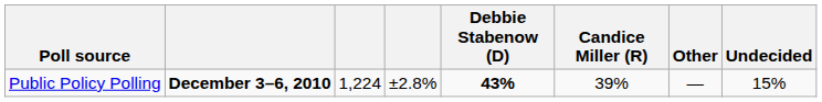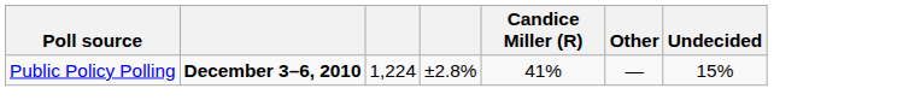- column: Debbie Stabenow (D) | 43%
Public Policy Polling | Candice Miller (R): 39% -> 41%
